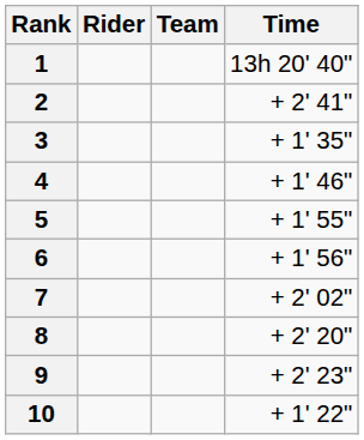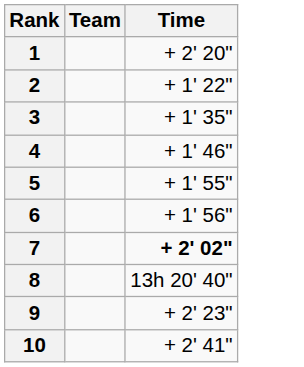- column: Rider
1 | Time: 13h 20' 40" -> + 2' 20"
2 | Time: + 2' 41" -> + 1' 22"
7 | Time: normal -> bold
8 | Time: + 2' 20" -> 13h 20' 40"
10 | Time: + 1' 22" -> + 2' 41"
